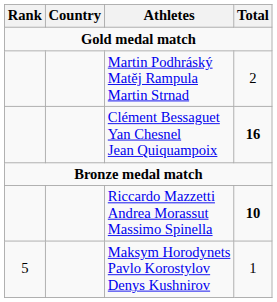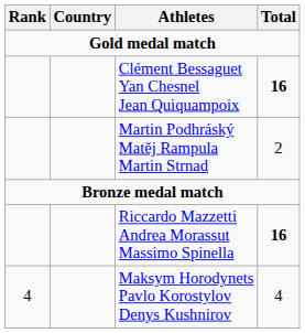rows swapped: Clément Bessaguet Yan Chesnel Jean Quiquampoix <-> Martin Podhráský Matěj Rampula Martin Strnad
Riccardo Mazzetti Andrea Morassut Massimo Spinella | Total: 10 -> 16
Maksym Horodynets Pavlo Korostylov Denys Kushnirov | Rank: 5 -> 4
Maksym Horodynets Pavlo Korostylov Denys Kushnirov | Total: 1 -> 4
